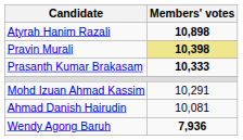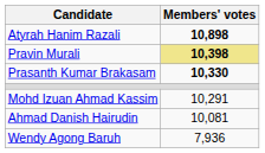Prasanth Kumar Brakasam | Members' votes: 10,333 -> 10,330
Wendy Agong Baruh | Members' votes: bold -> normal
